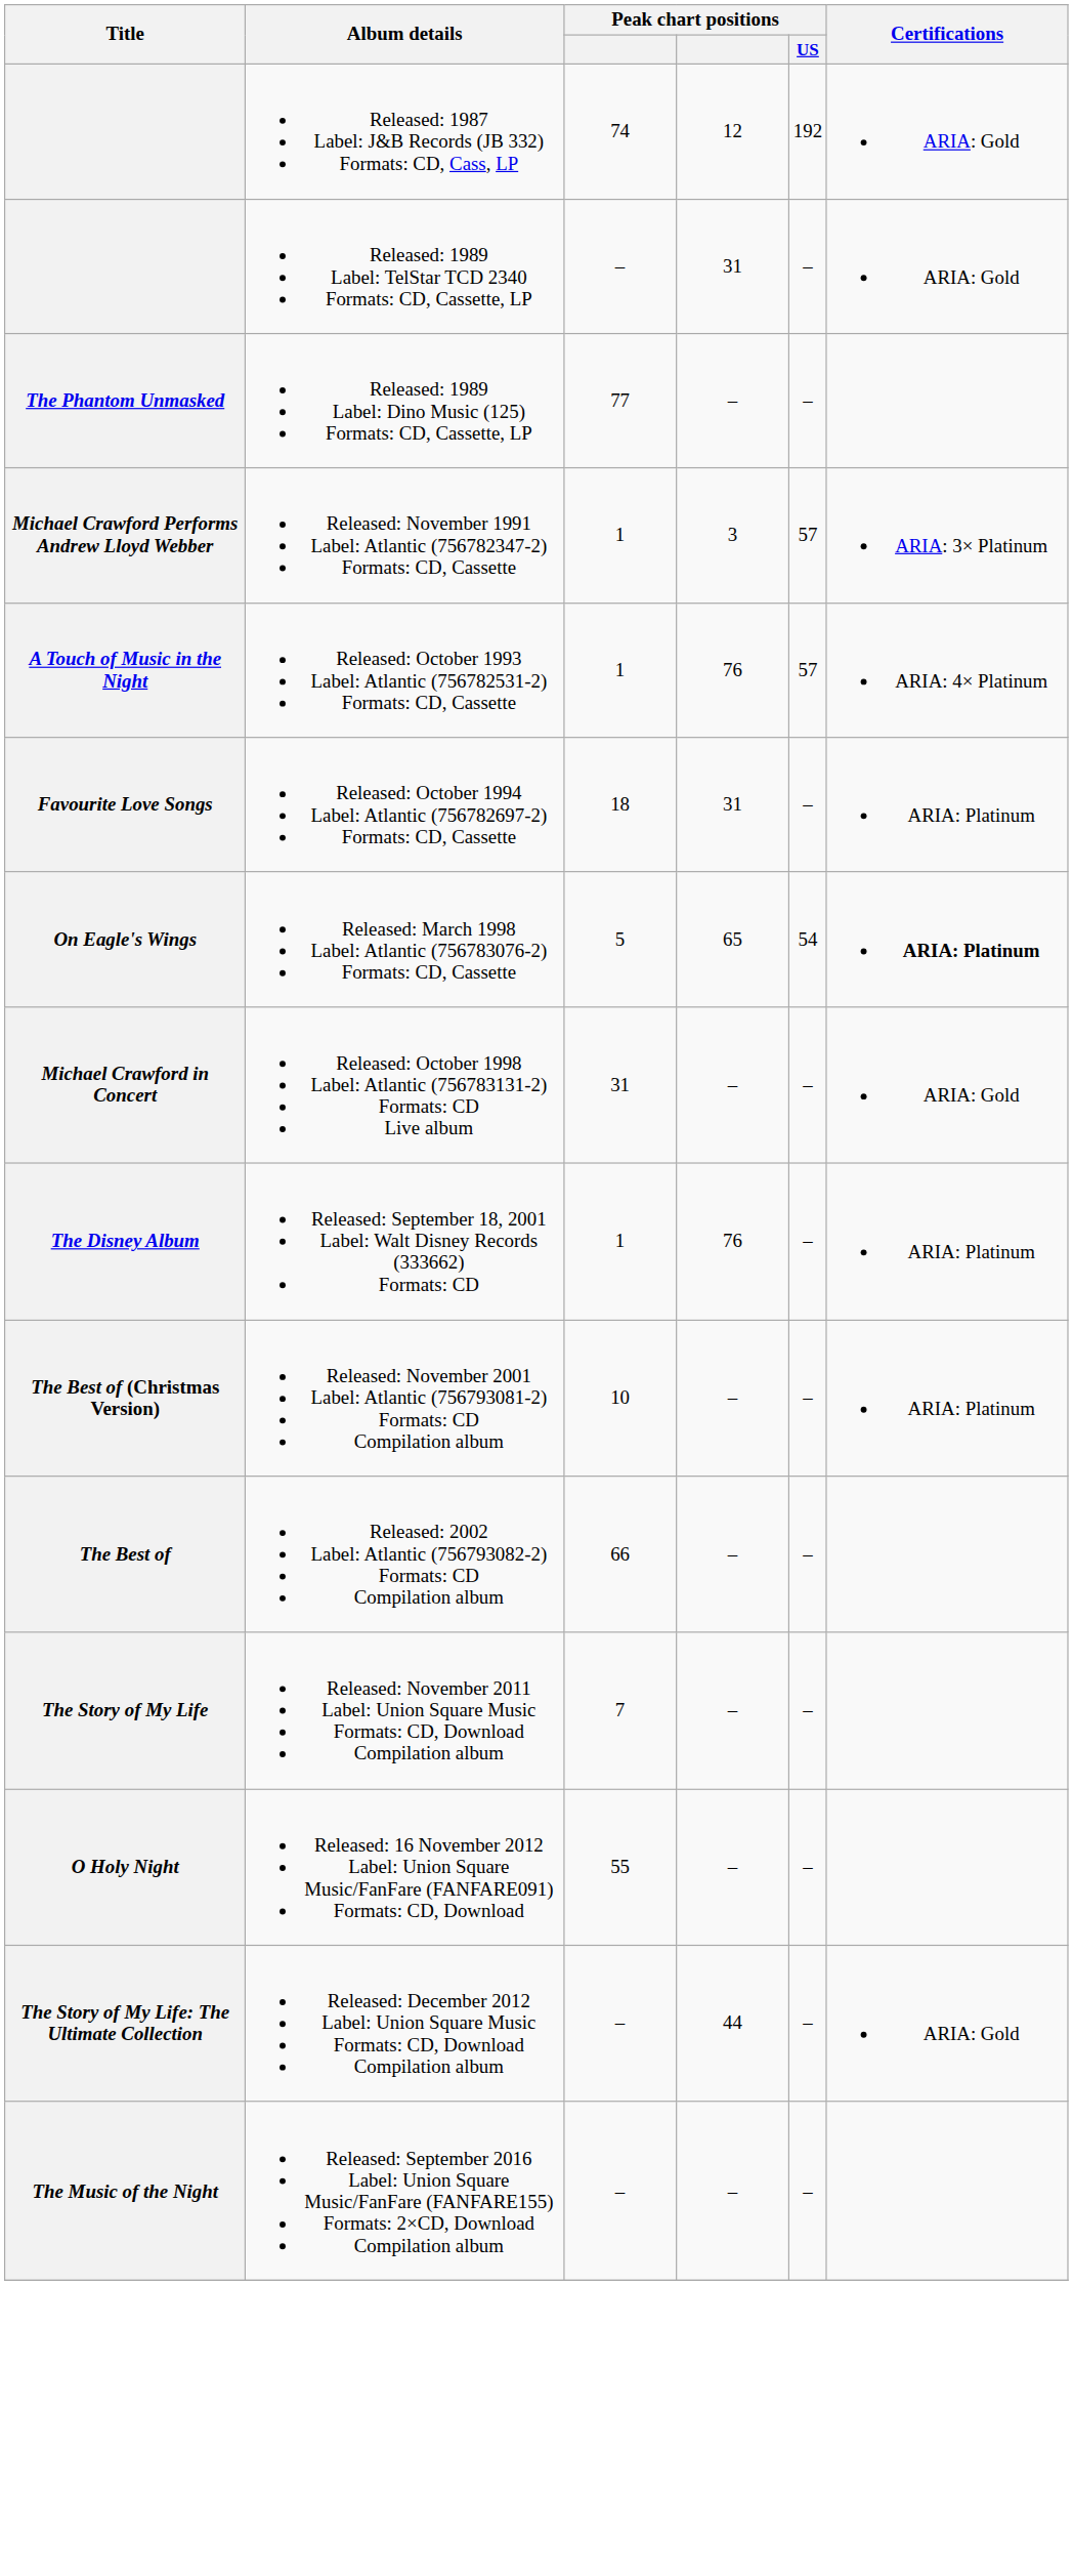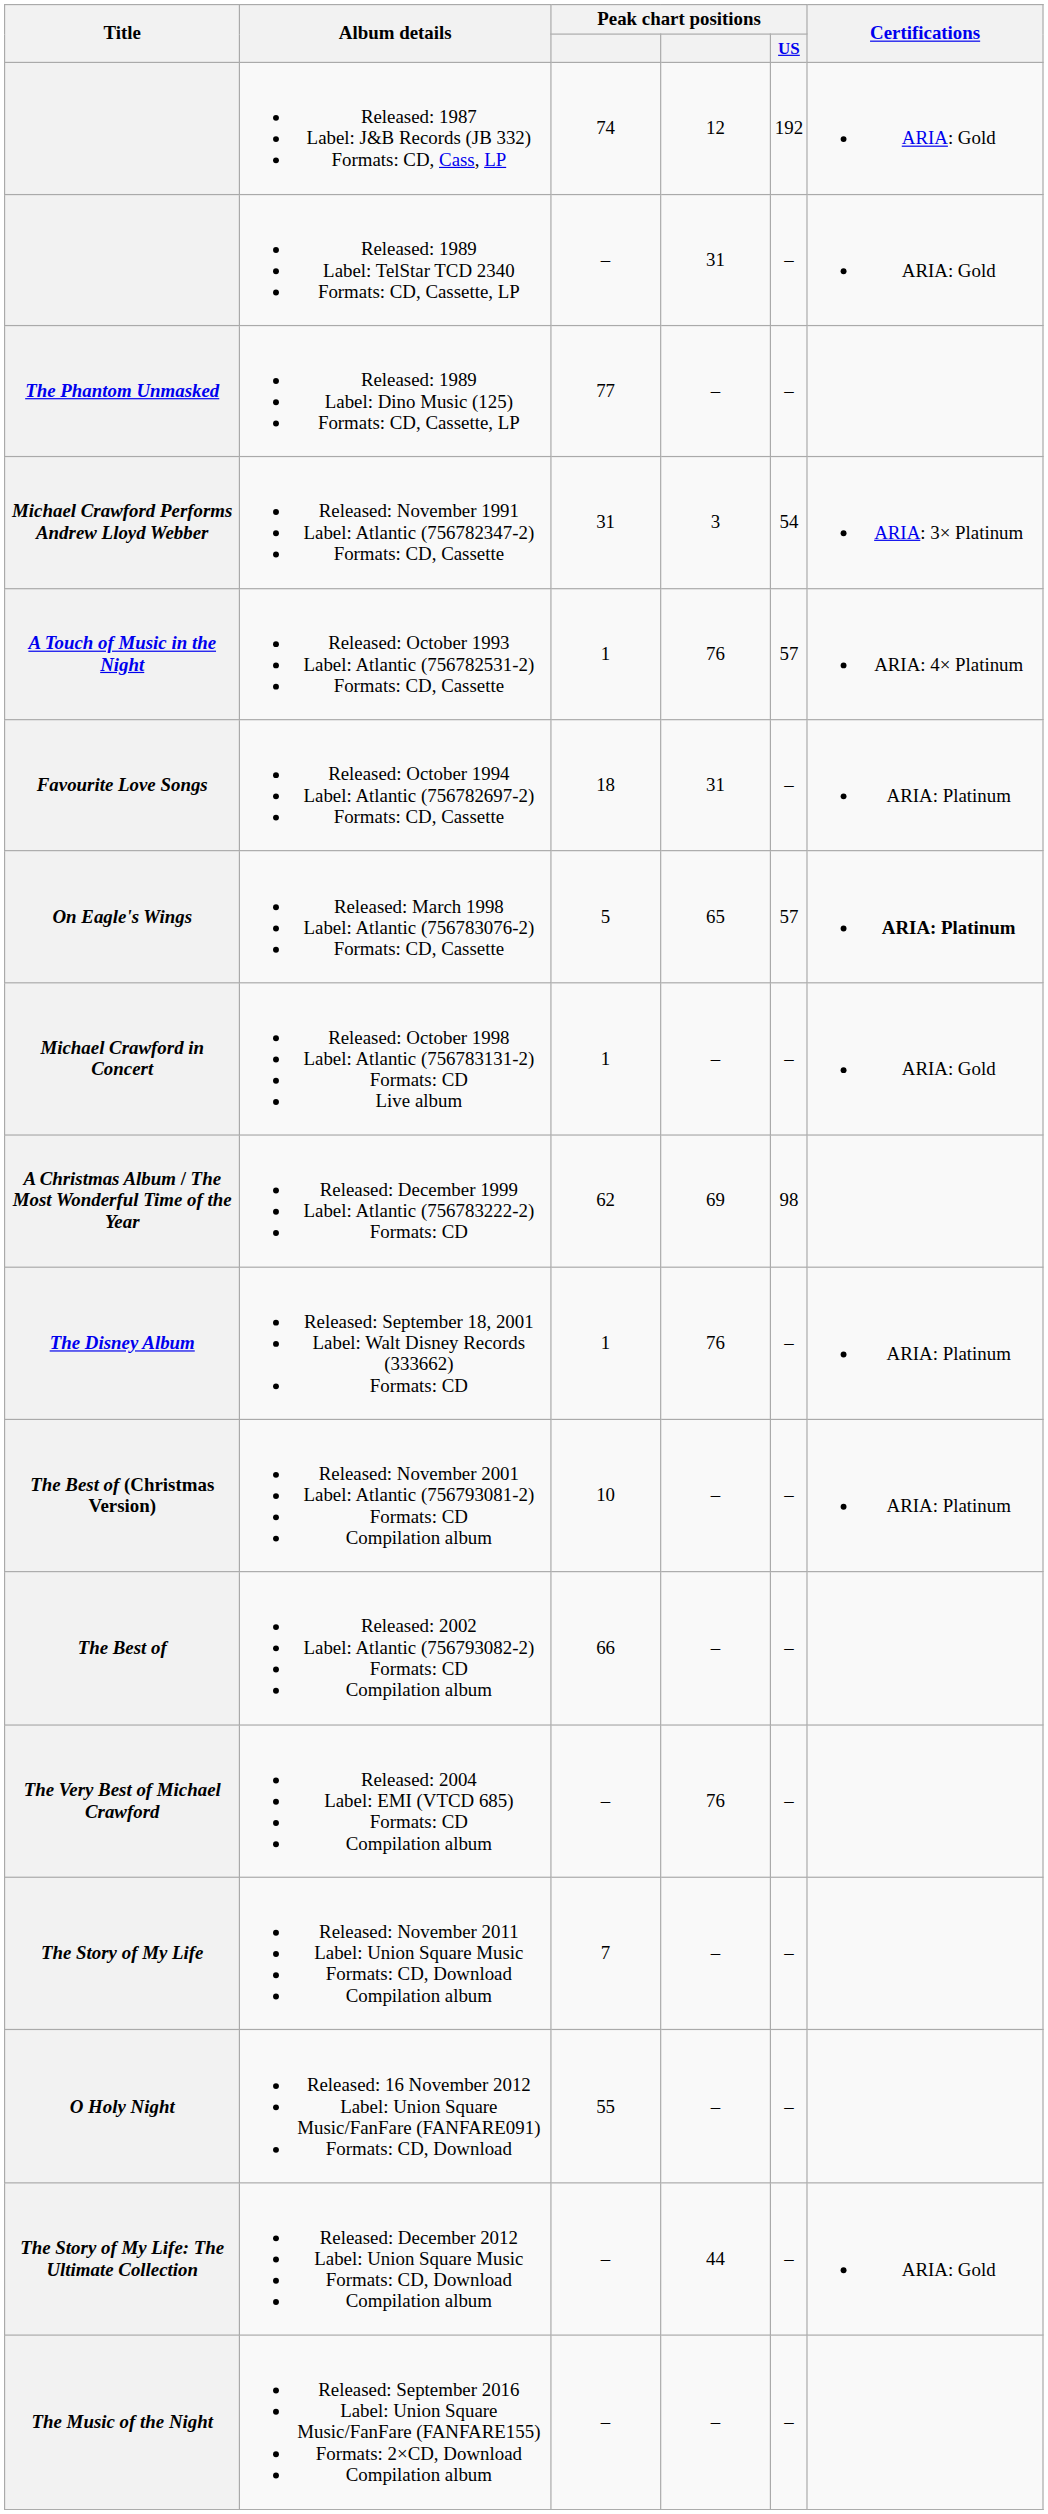Michael Crawford Performs Andrew Lloyd Webber | column 3: 1 -> 31
Michael Crawford Performs Andrew Lloyd Webber | Peak chart positions / US: 57 -> 54
On Eagle's Wings | Peak chart positions / US: 54 -> 57
Michael Crawford in Concert | column 3: 31 -> 1
+ row: A Christmas Album / The Most Wonderful Time of the Year | Released: December 1999 Label: Atlantic (756783222-2) Formats: CD | 62 | 69 | 98
+ row: The Very Best of Michael Crawford | Released: 2004 Label: EMI (VTCD 685) Formats: CD Compilation album | – | 76 | –
